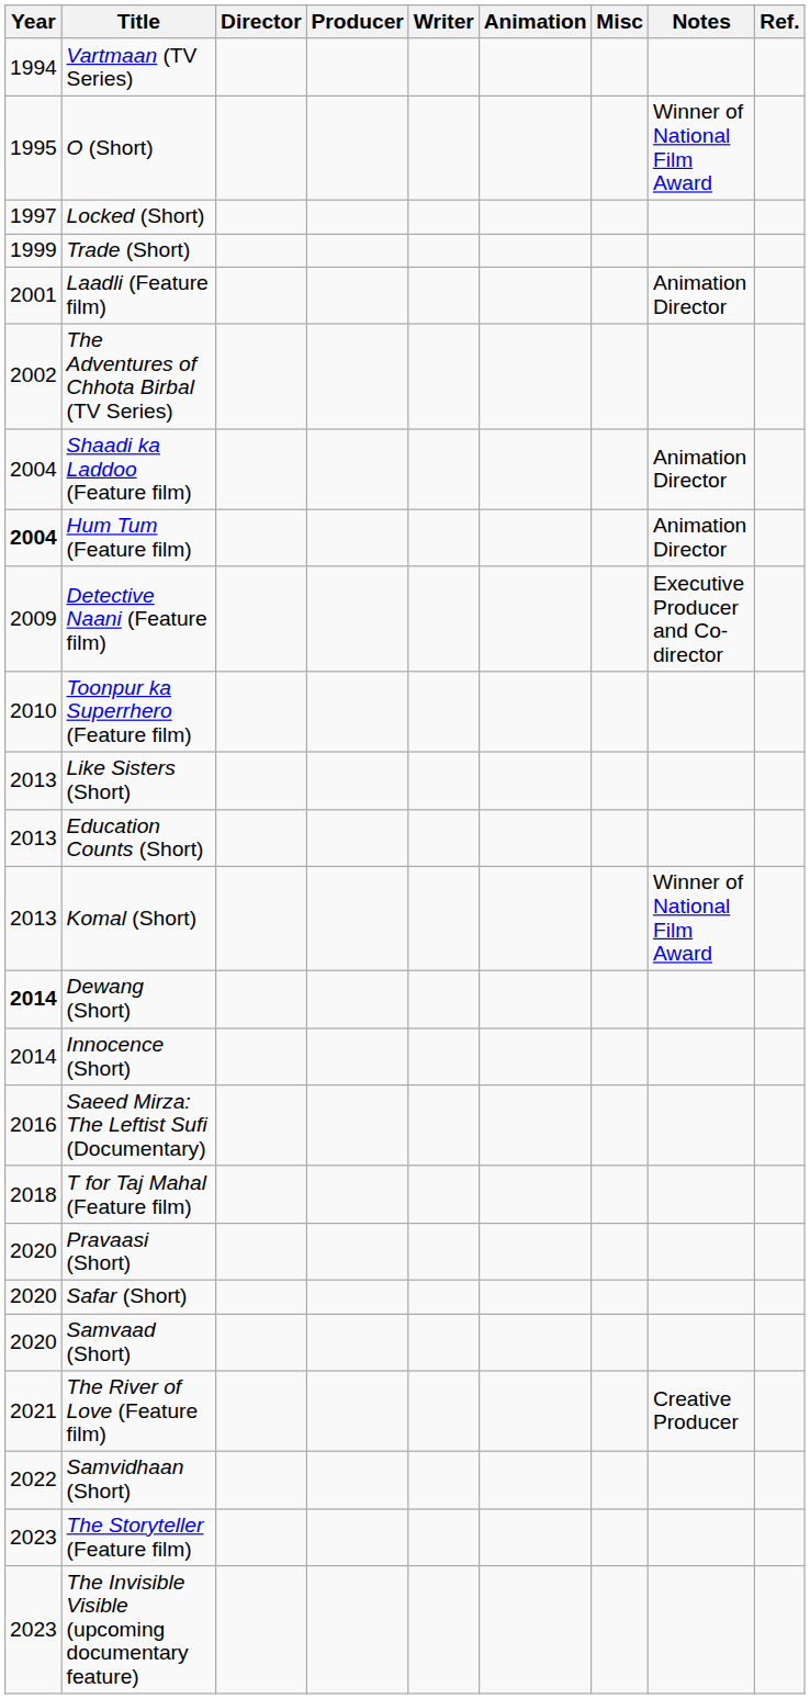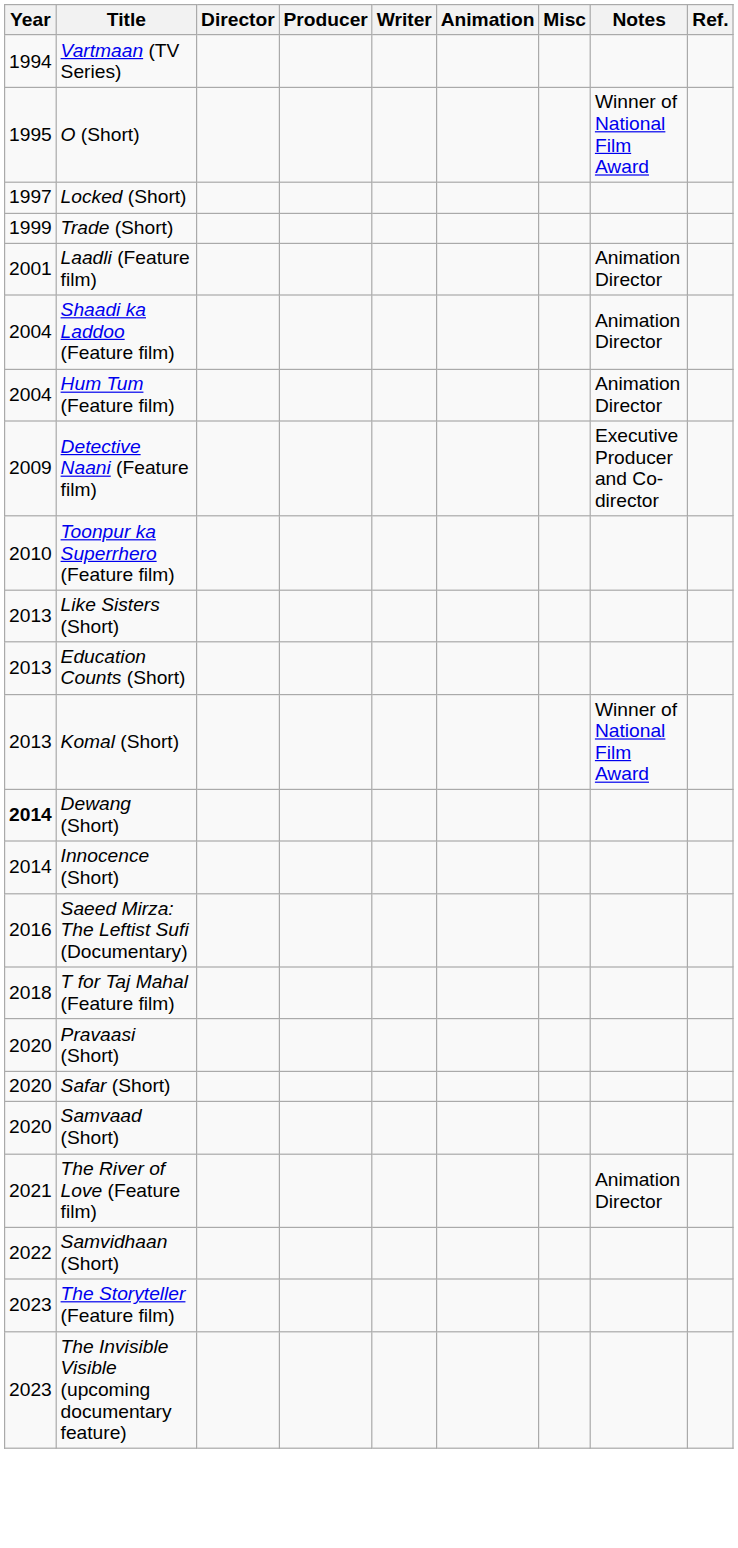- row: 2002 | The Adventures of Chhota Birbal (TV Series)
Hum Tum (Feature film) | Year: bold -> normal
The River of Love (Feature film) | Notes: Creative Producer -> Animation Director
